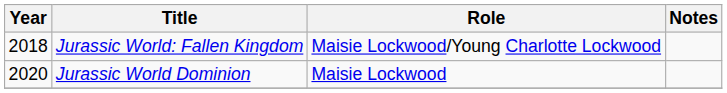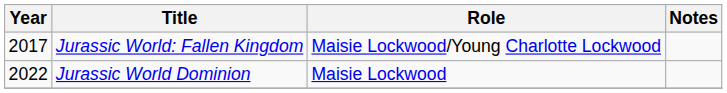Jurassic World: Fallen Kingdom | Year: 2018 -> 2017
Jurassic World Dominion | Year: 2020 -> 2022
